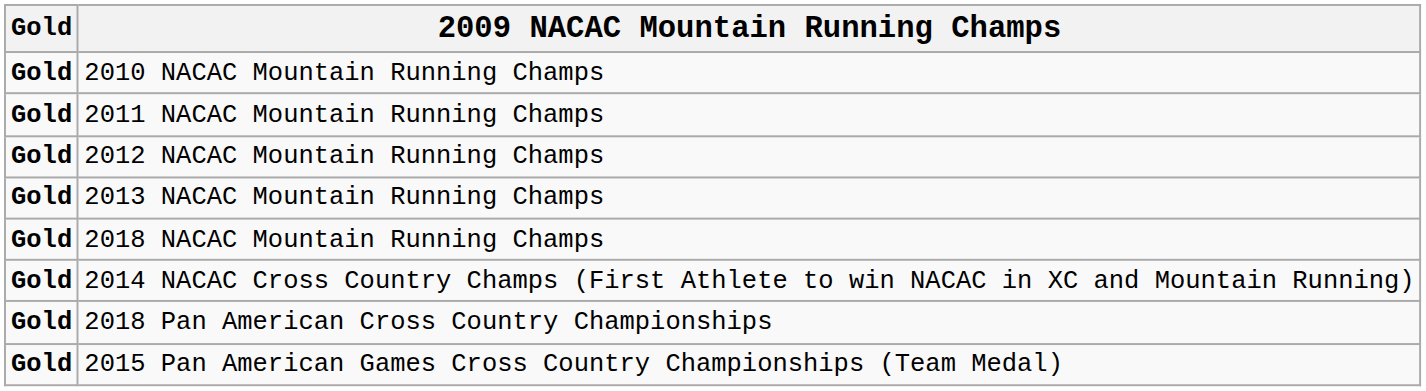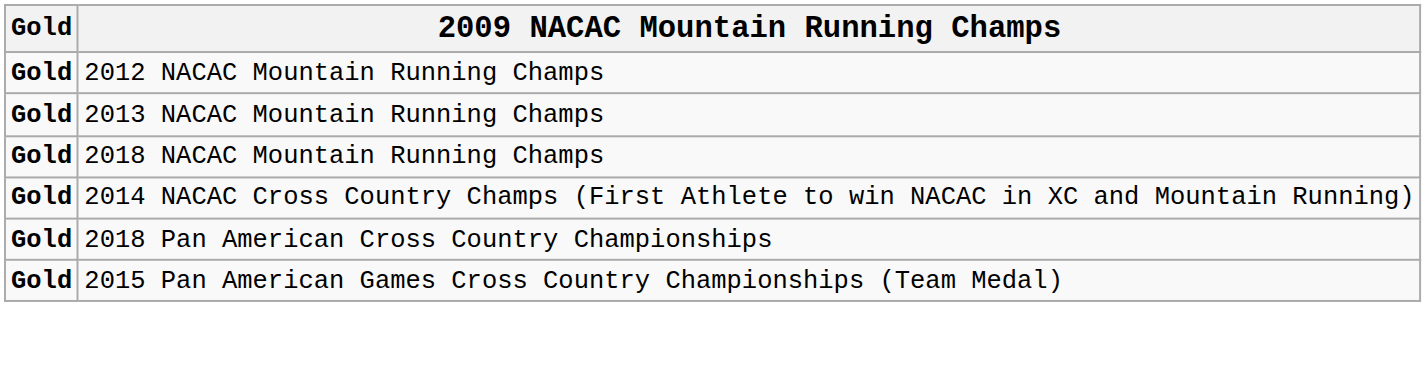- row: Gold | 2010 NACAC Mountain Running Champs
- row: Gold | 2011 NACAC Mountain Running Champs
